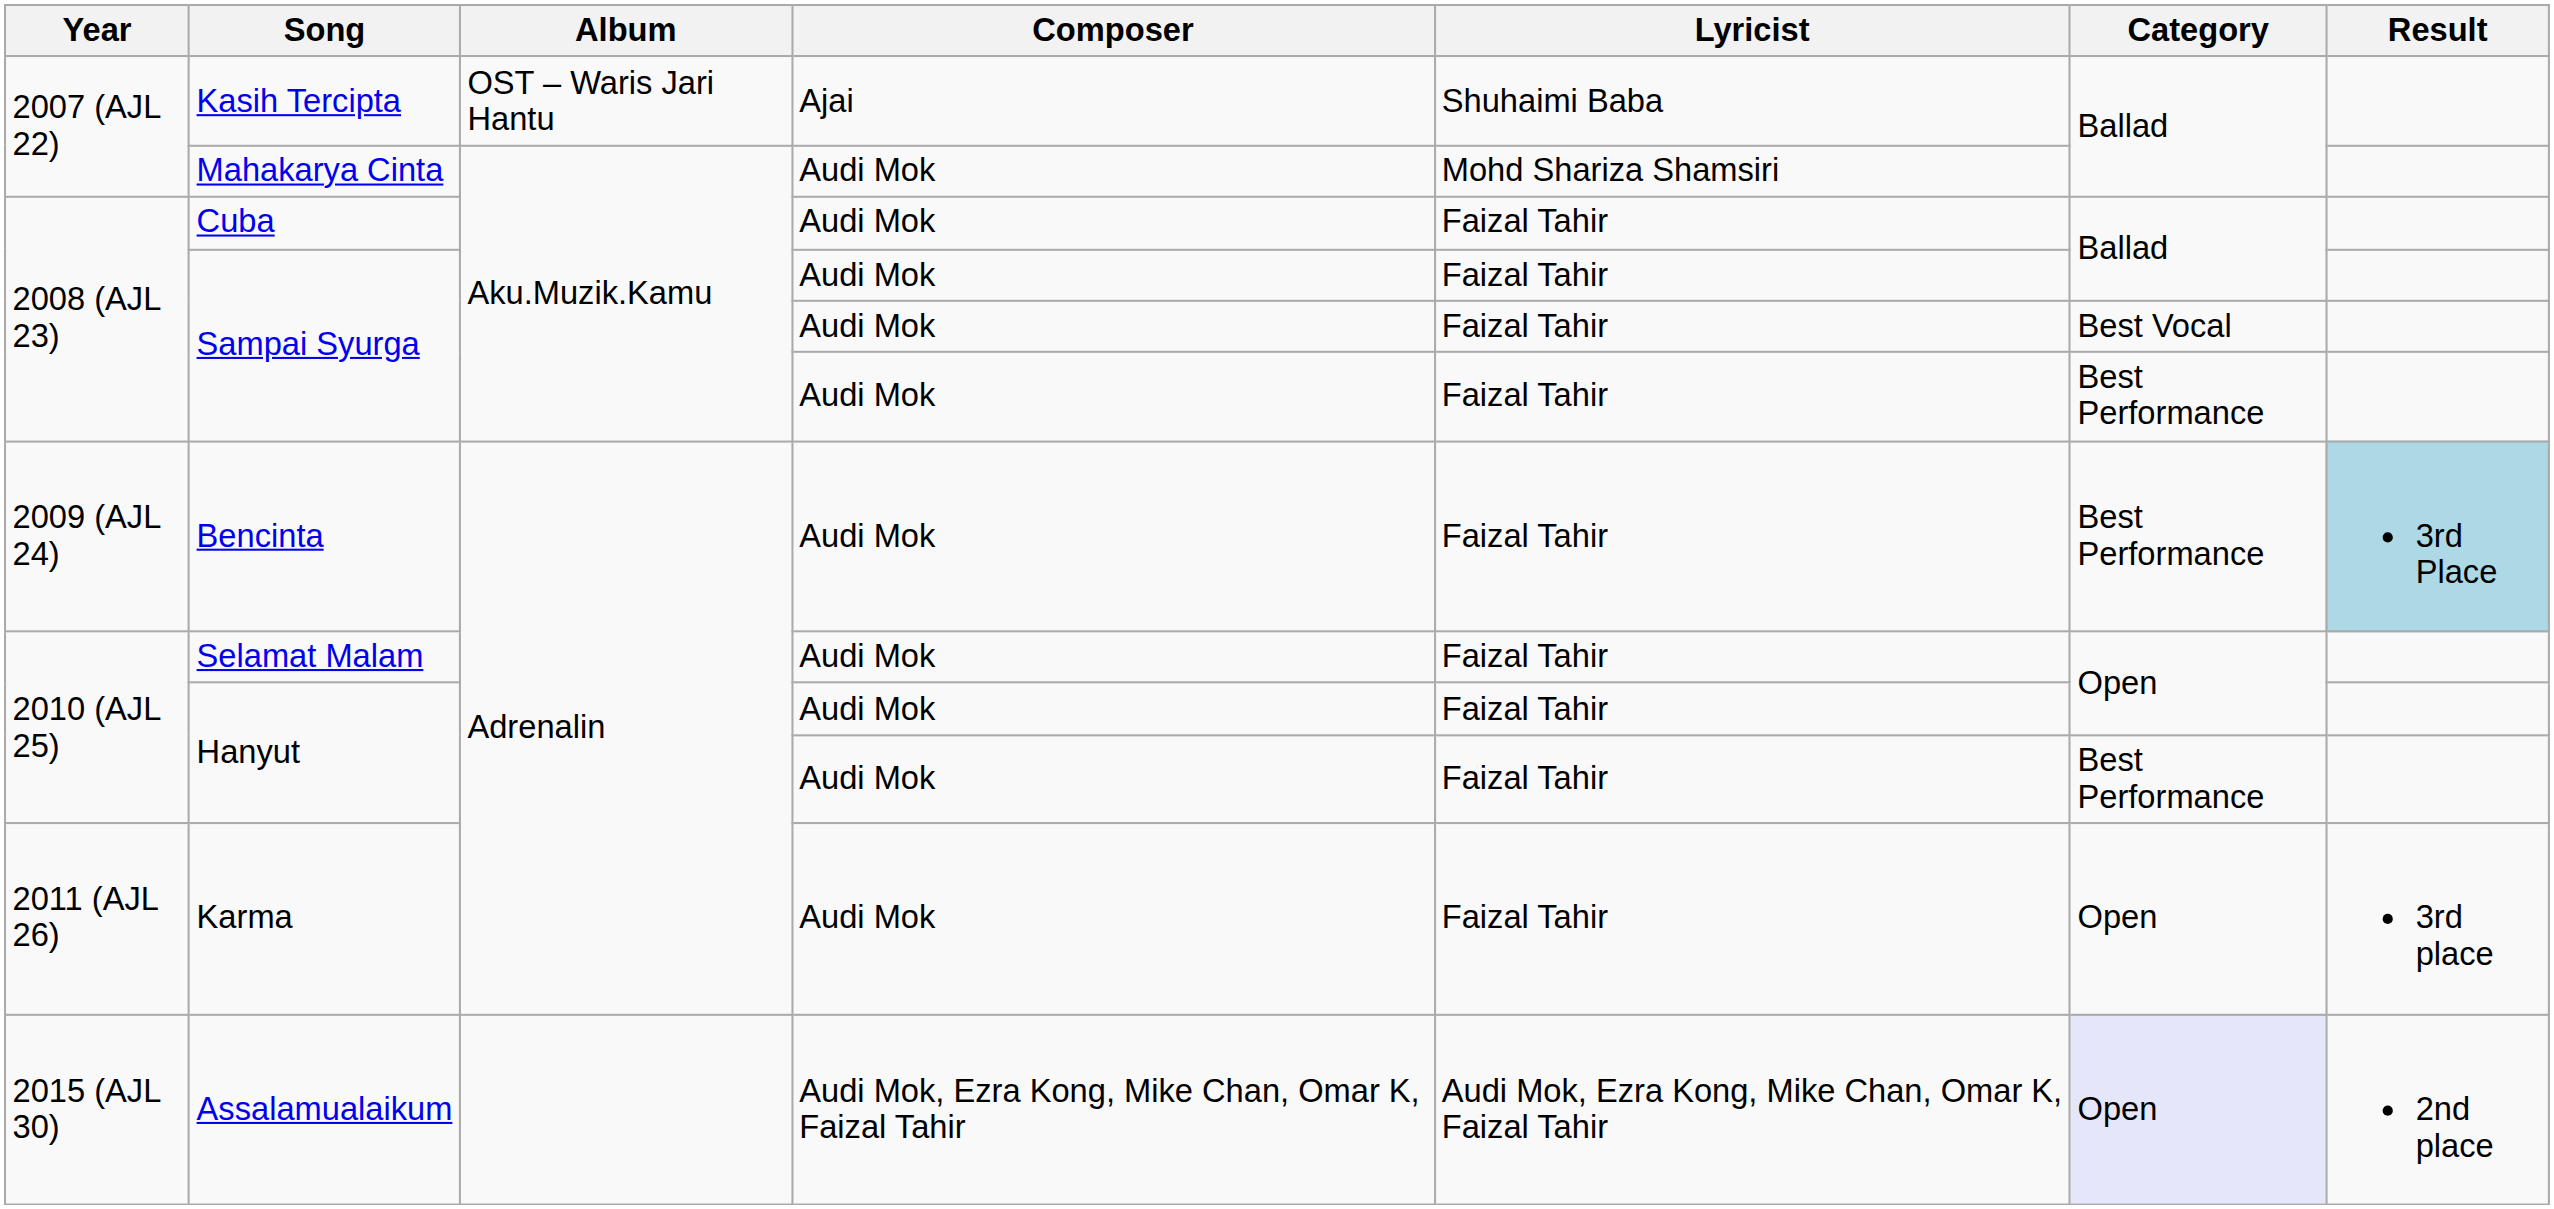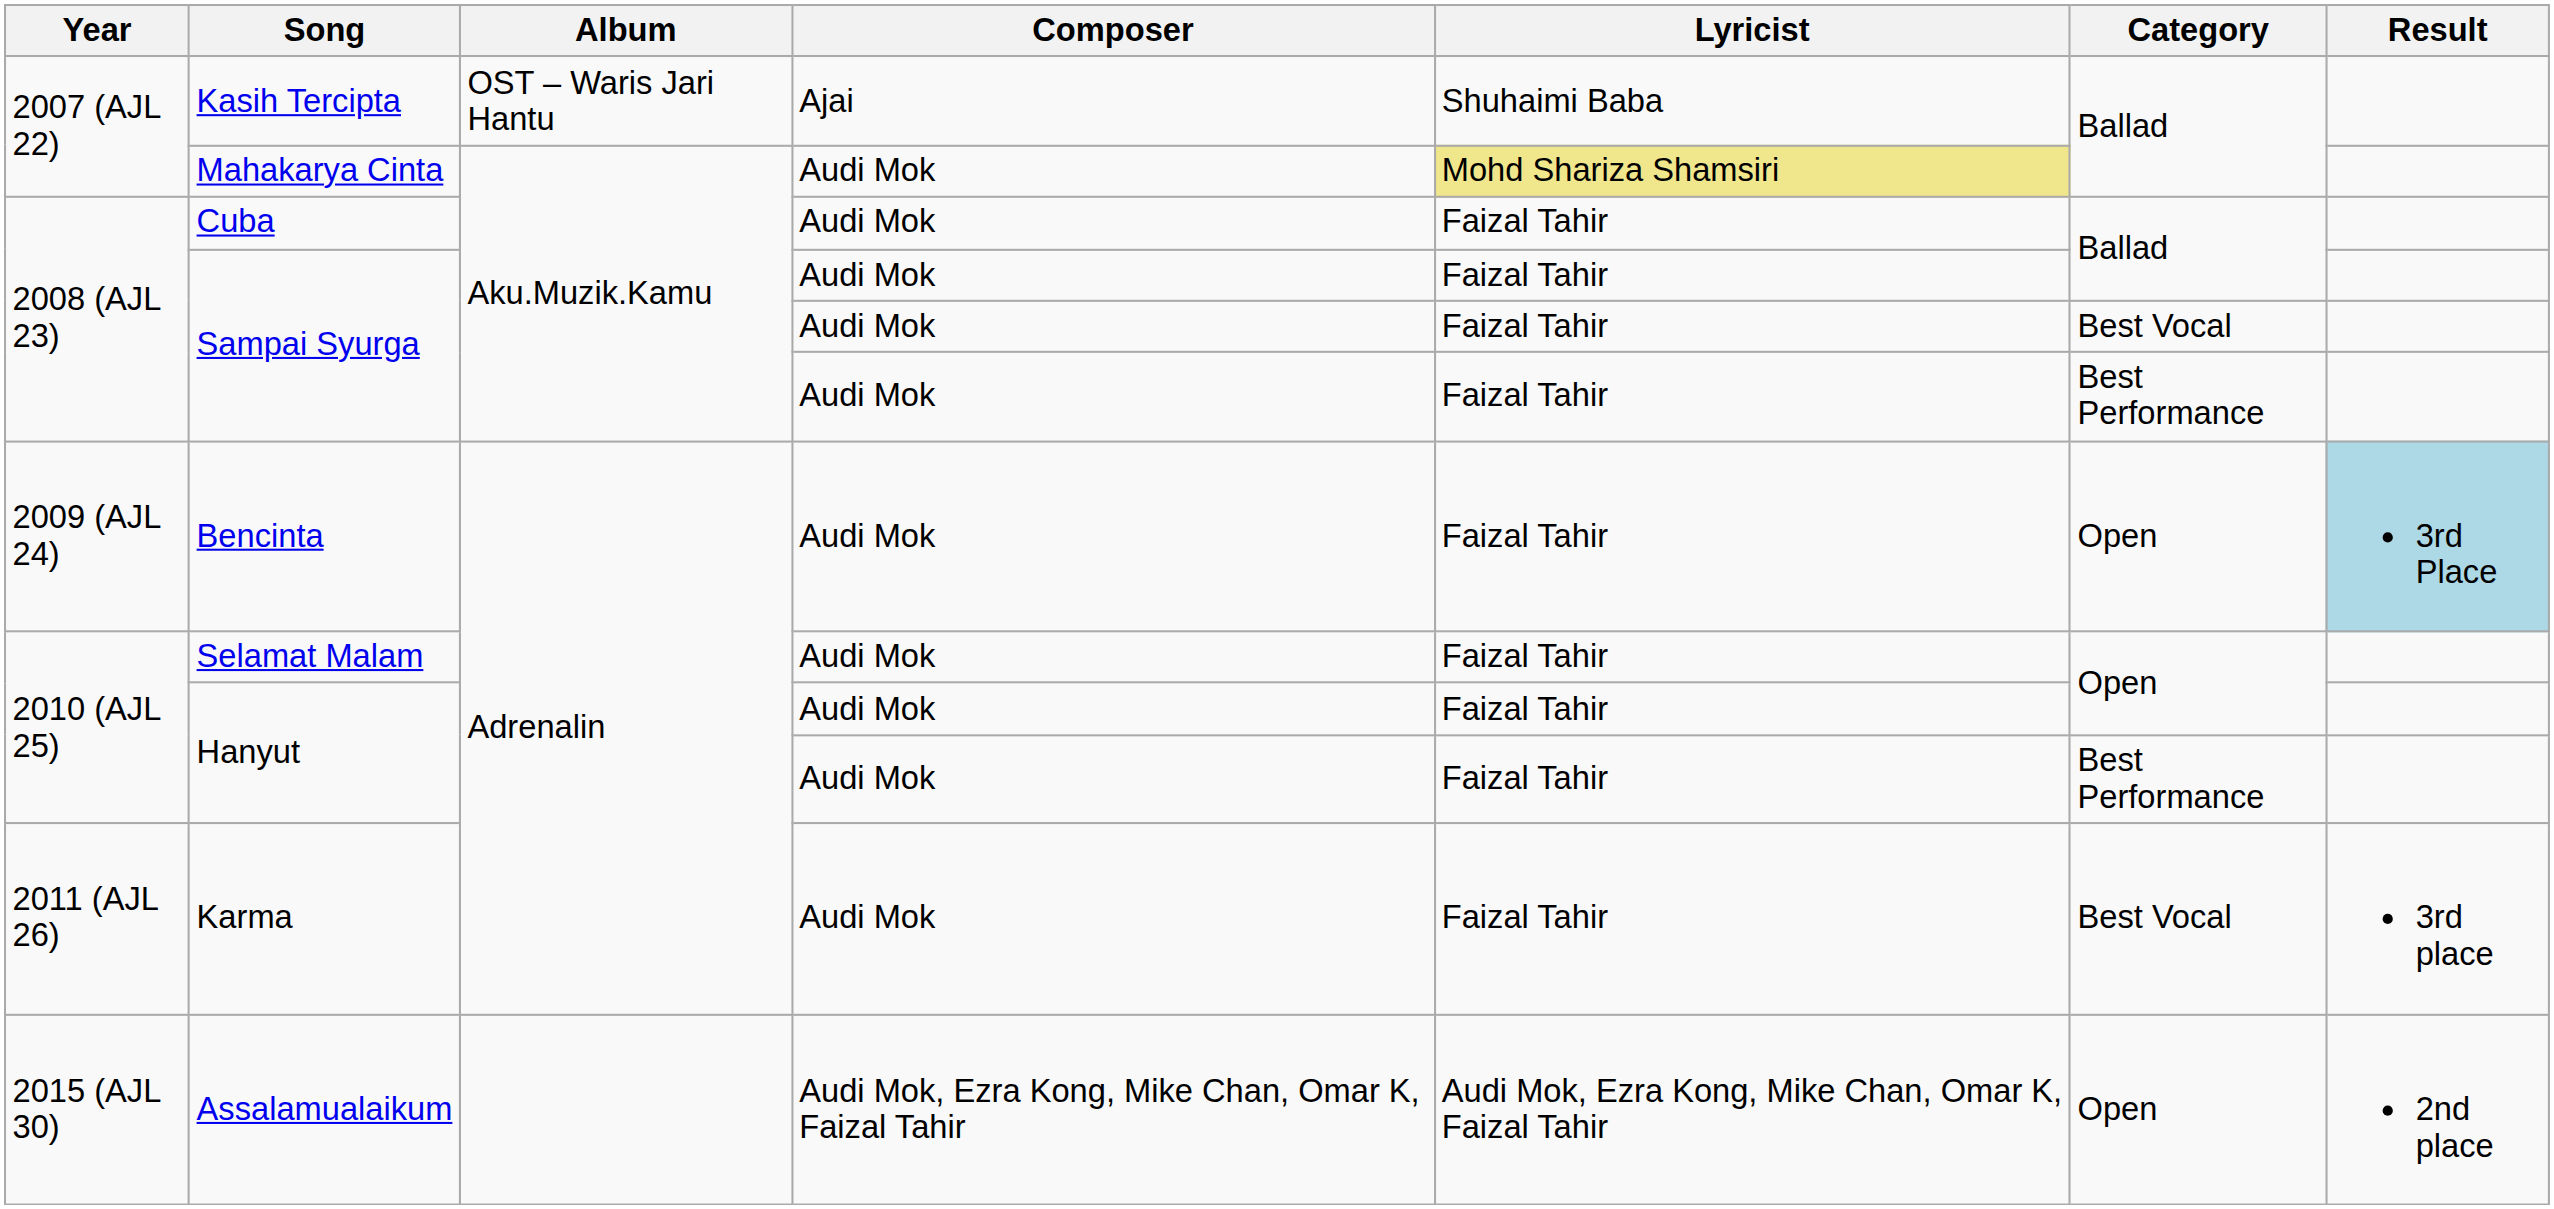Mahakarya Cinta | Lyricist: no background -> khaki background
Bencinta | Category: Best Performance -> Open
Karma | Category: Open -> Best Vocal
Assalamualaikum | Category: lavender background -> no background
